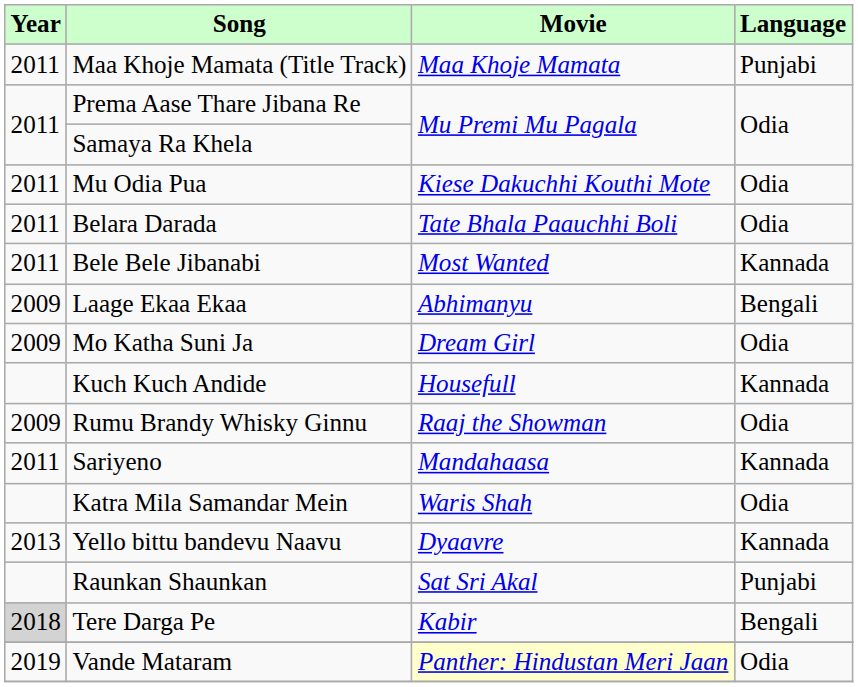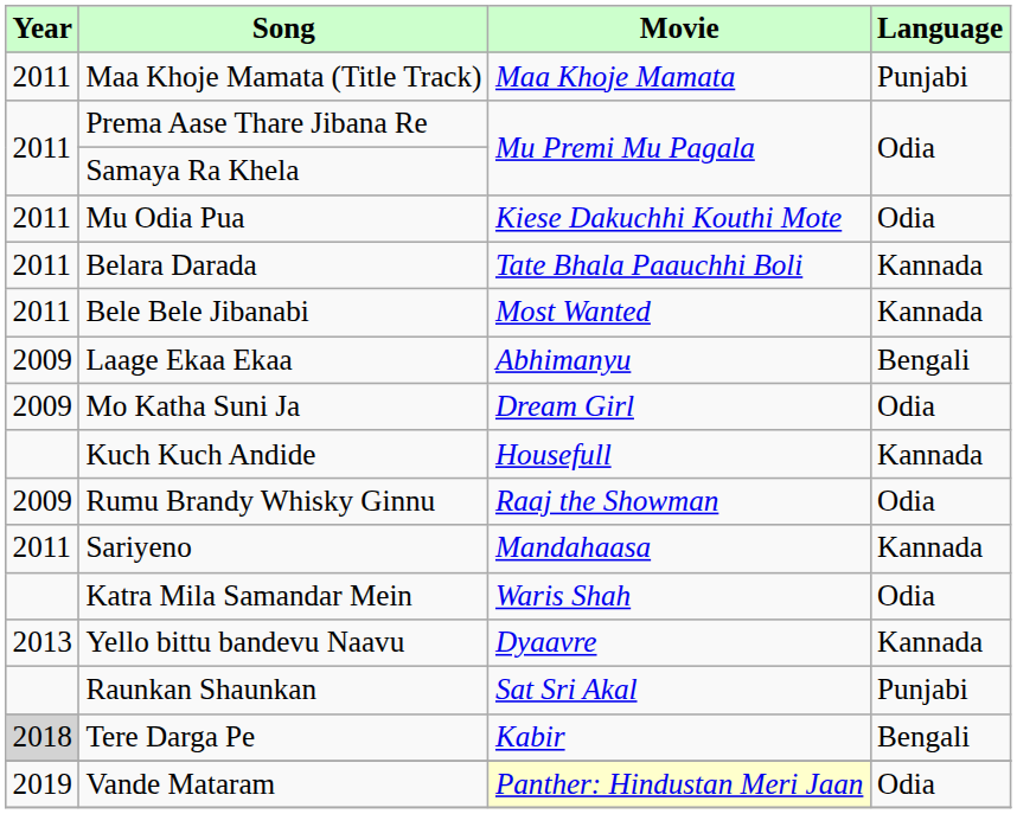Belara Darada | Language: Odia -> Kannada
